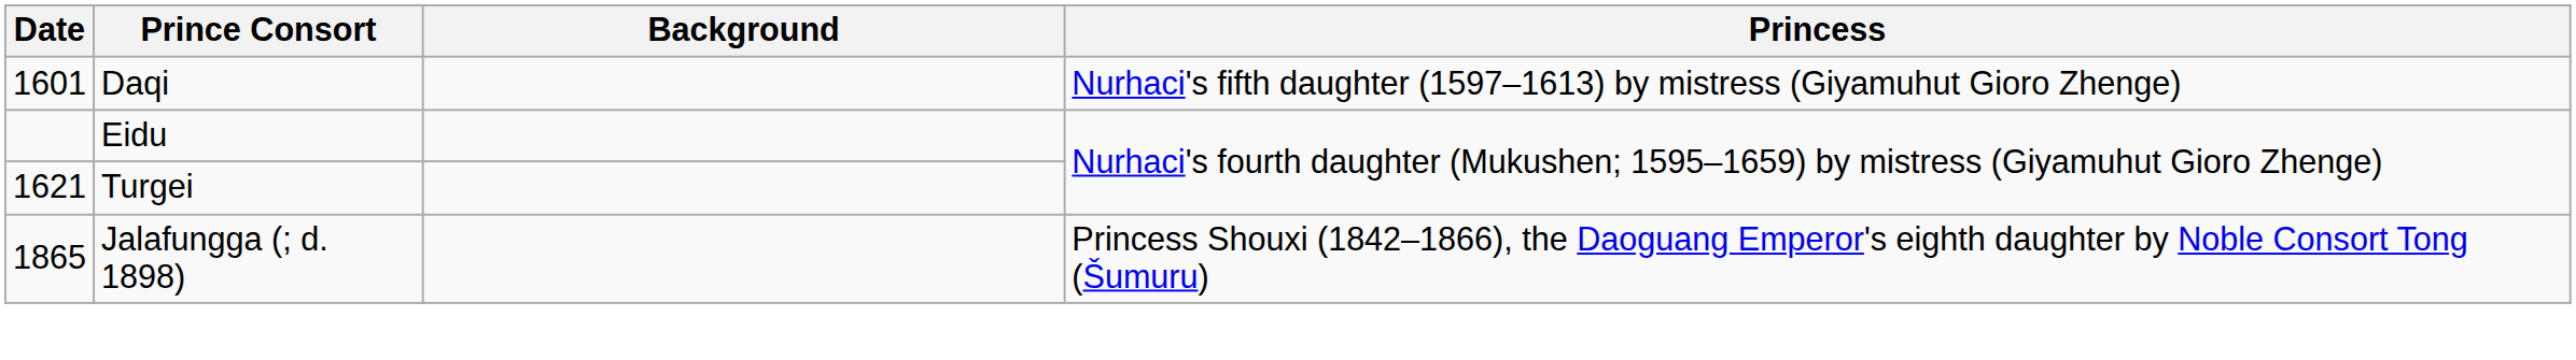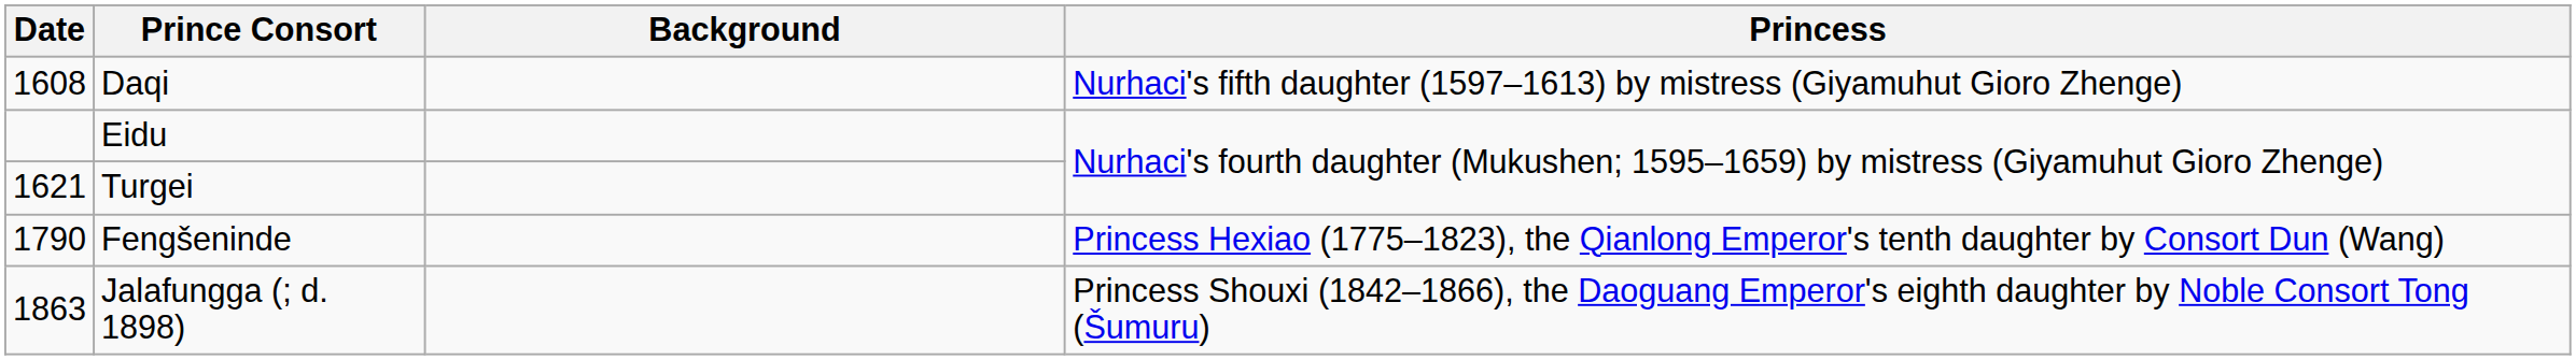Daqi | Date: 1601 -> 1608
+ row: 1790 | Fengšeninde | Princess Hexiao (1775–1823), the Qianlong Emperor's tenth daughter by Consort Dun (Wang)
Jalafungga (; d. 1898) | Date: 1865 -> 1863
